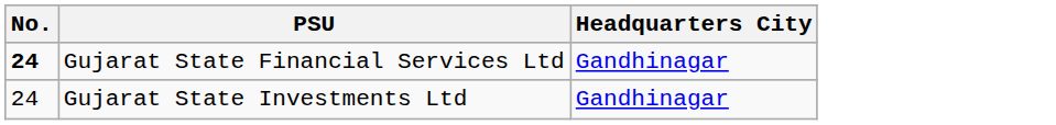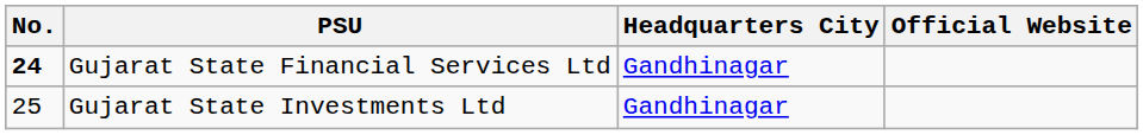+ column: Official Website
Gujarat State Investments Ltd | No.: 24 -> 25
